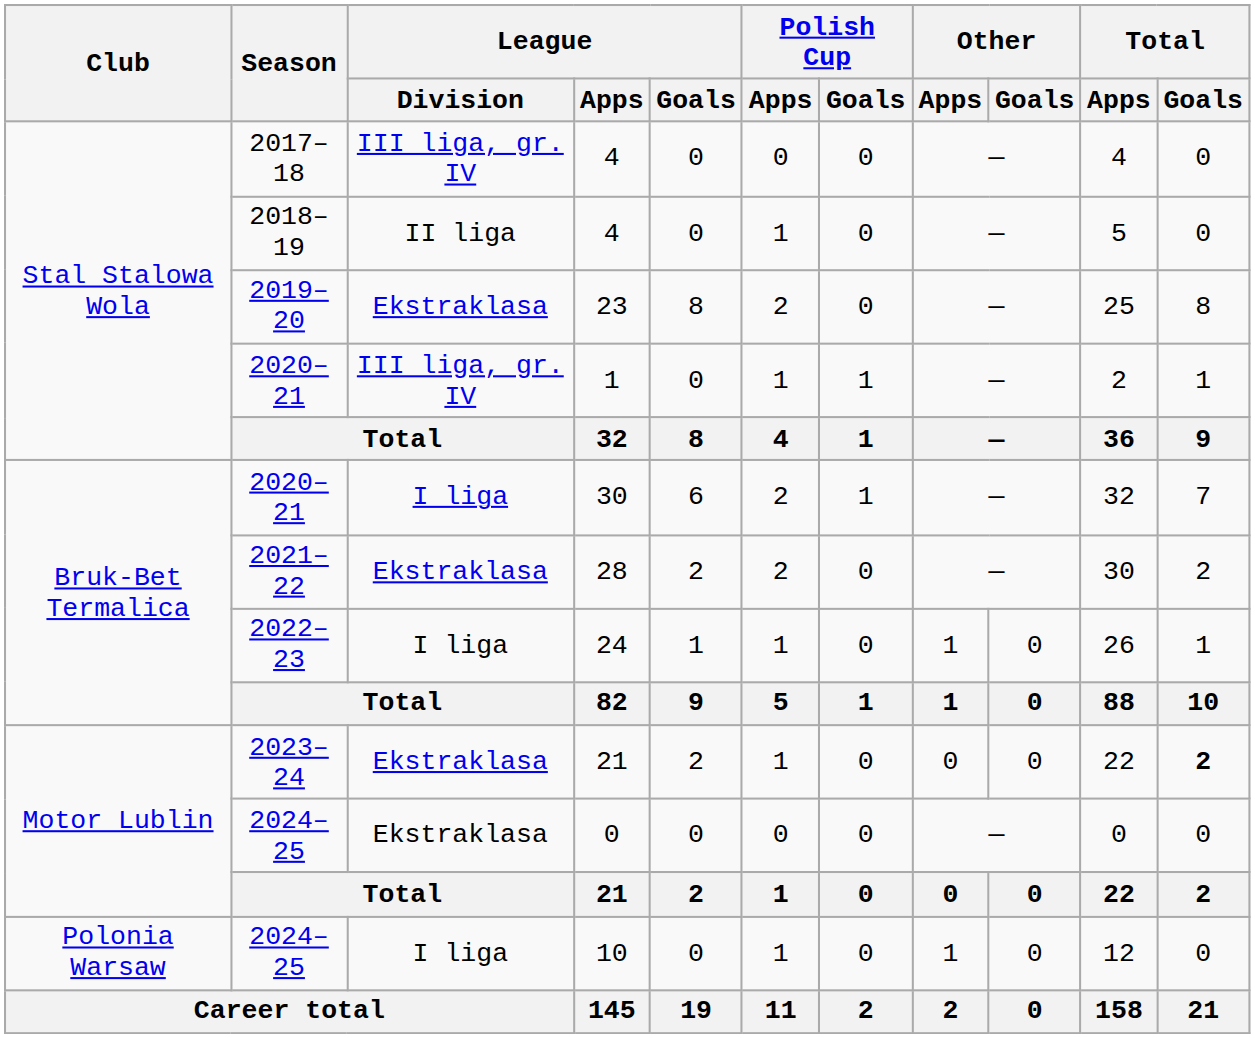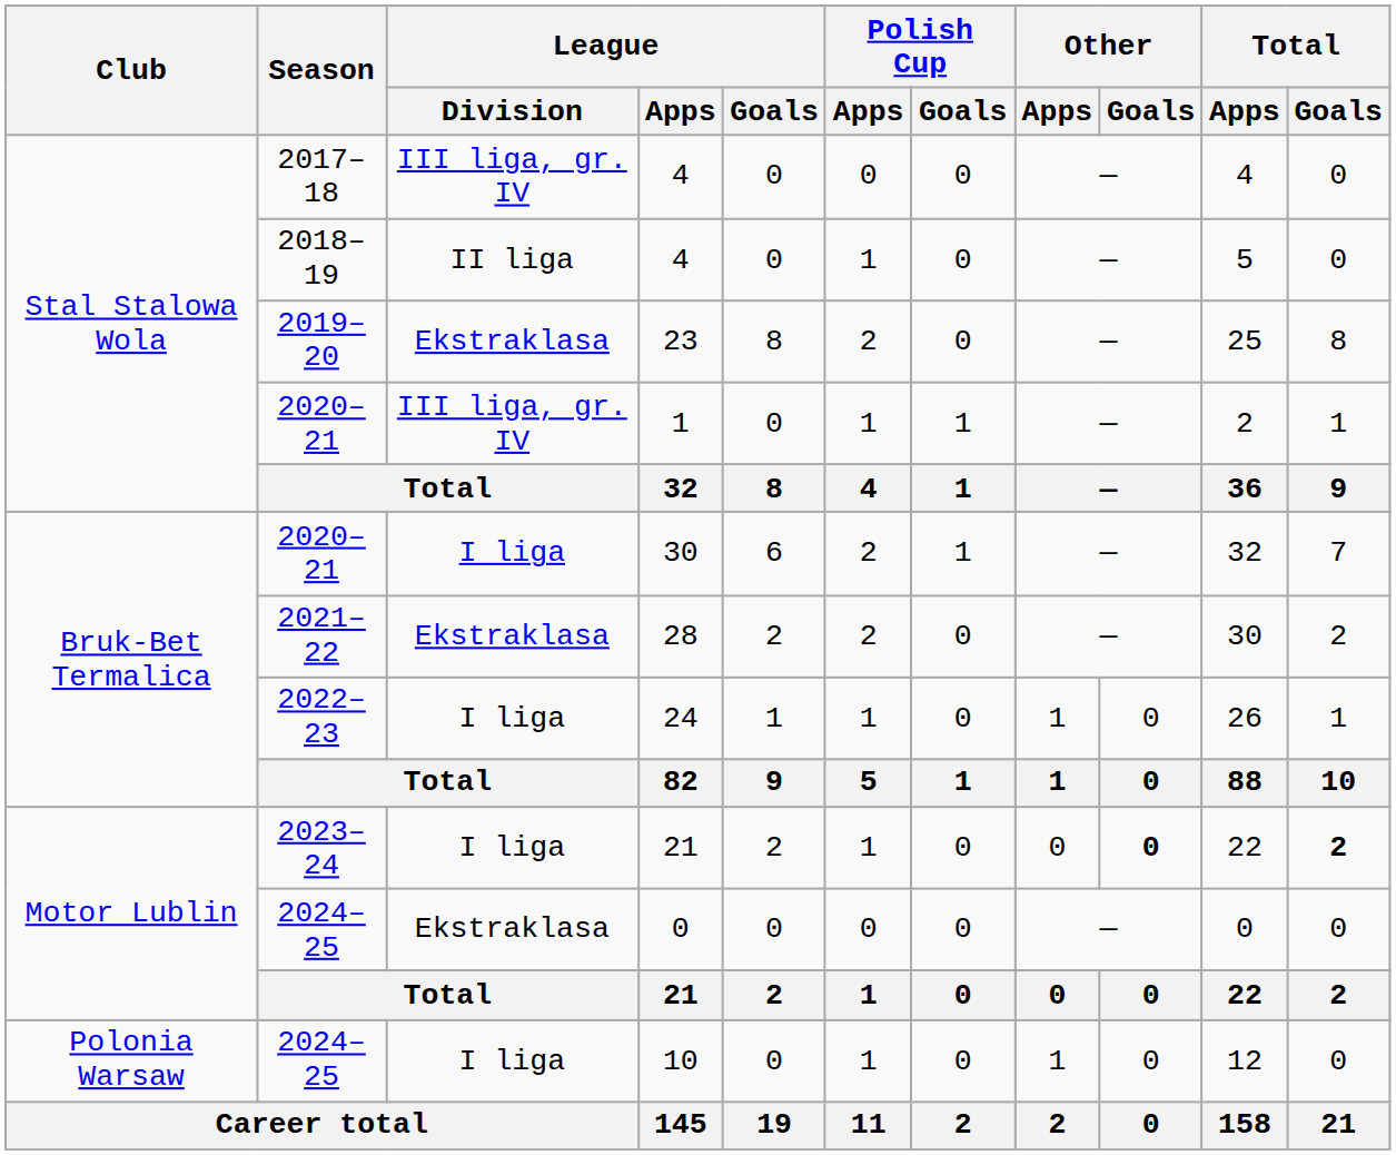2023–24 / 21 | League / Division: Ekstraklasa -> I liga
2023–24 / 21 | Other / Goals: normal -> bold
